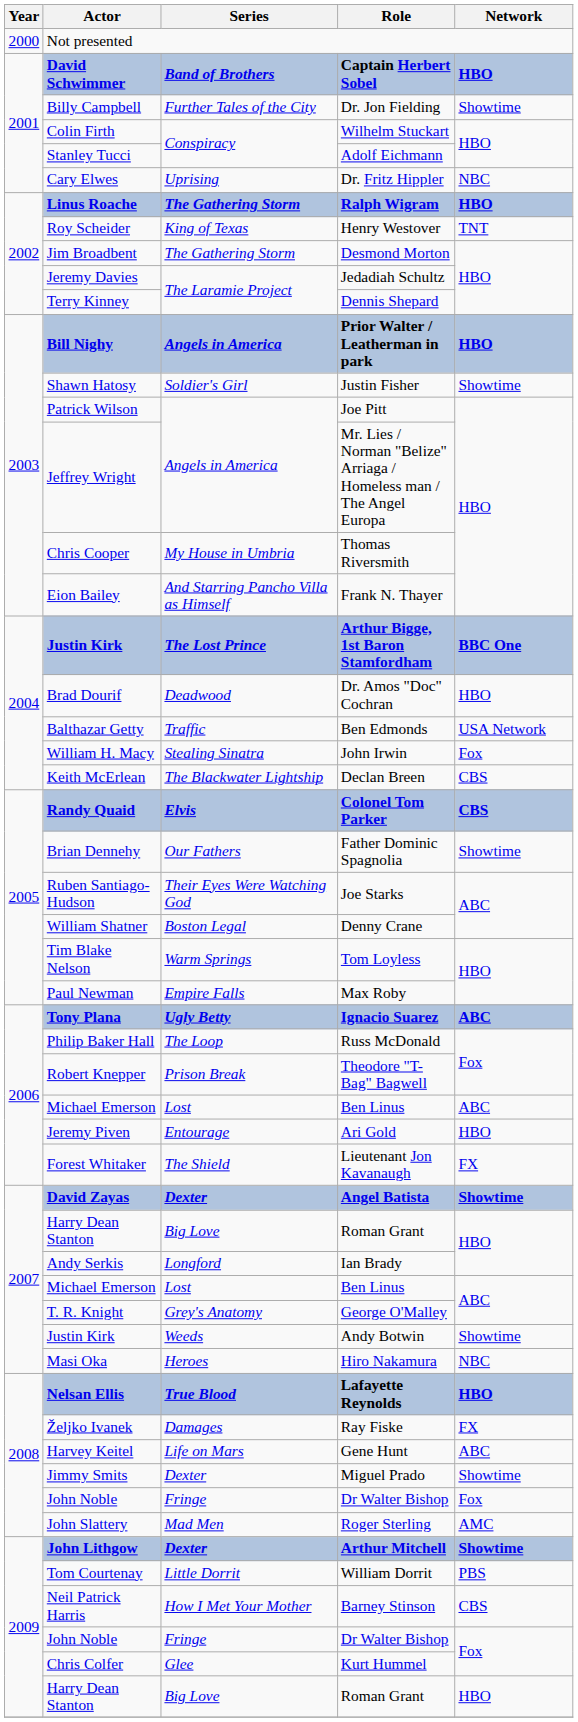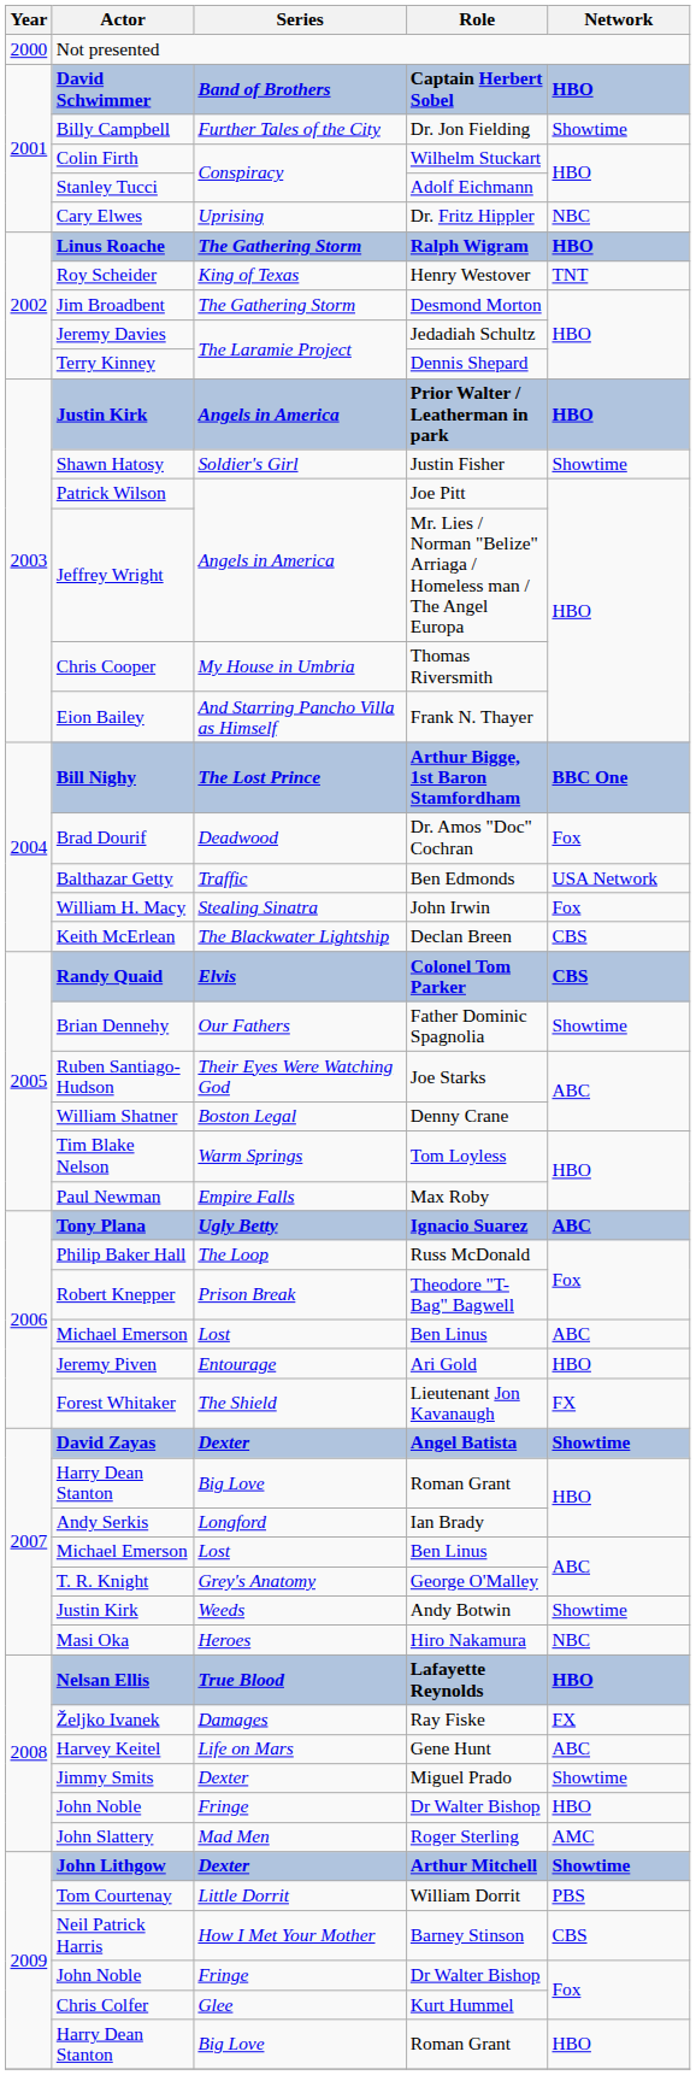Prior Walter / Leatherman in park | Actor: Bill Nighy -> Justin Kirk
Arthur Bigge, 1st Baron Stamfordham | Actor: Justin Kirk -> Bill Nighy
Dr. Amos "Doc" Cochran | Network: HBO -> Fox
2008 / Dr Walter Bishop | Network: Fox -> HBO
